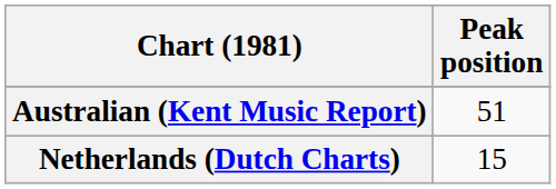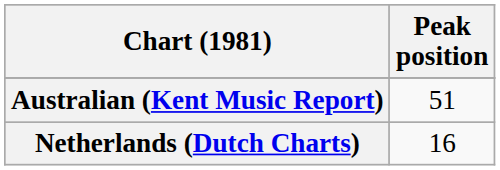Netherlands (Dutch Charts) | Peak position: 15 -> 16
